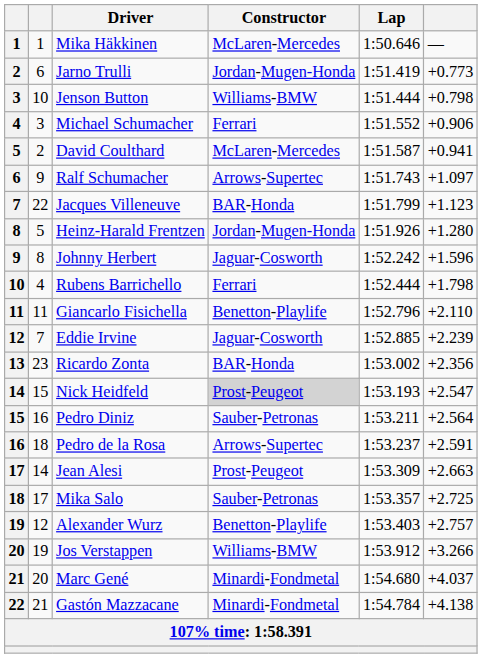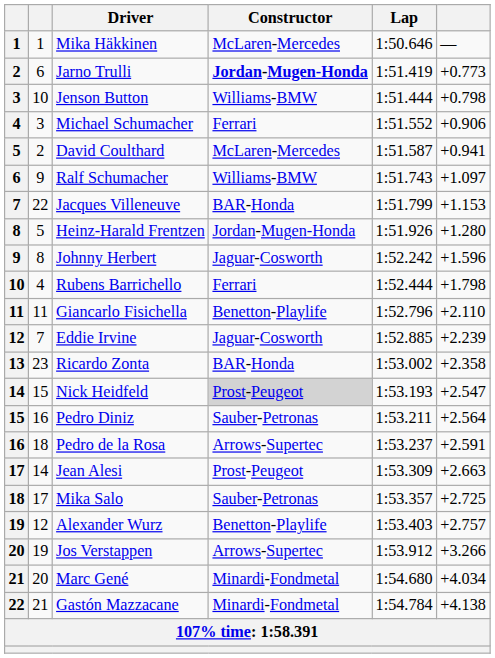Jarno Trulli | Constructor: normal -> bold
Ralf Schumacher | Constructor: Arrows-Supertec -> Williams-BMW
Jacques Villeneuve | column 6: +1.123 -> +1.153
Ricardo Zonta | column 6: +2.356 -> +2.358
Jos Verstappen | Constructor: Williams-BMW -> Arrows-Supertec
Marc Gené | column 6: +4.037 -> +4.034
